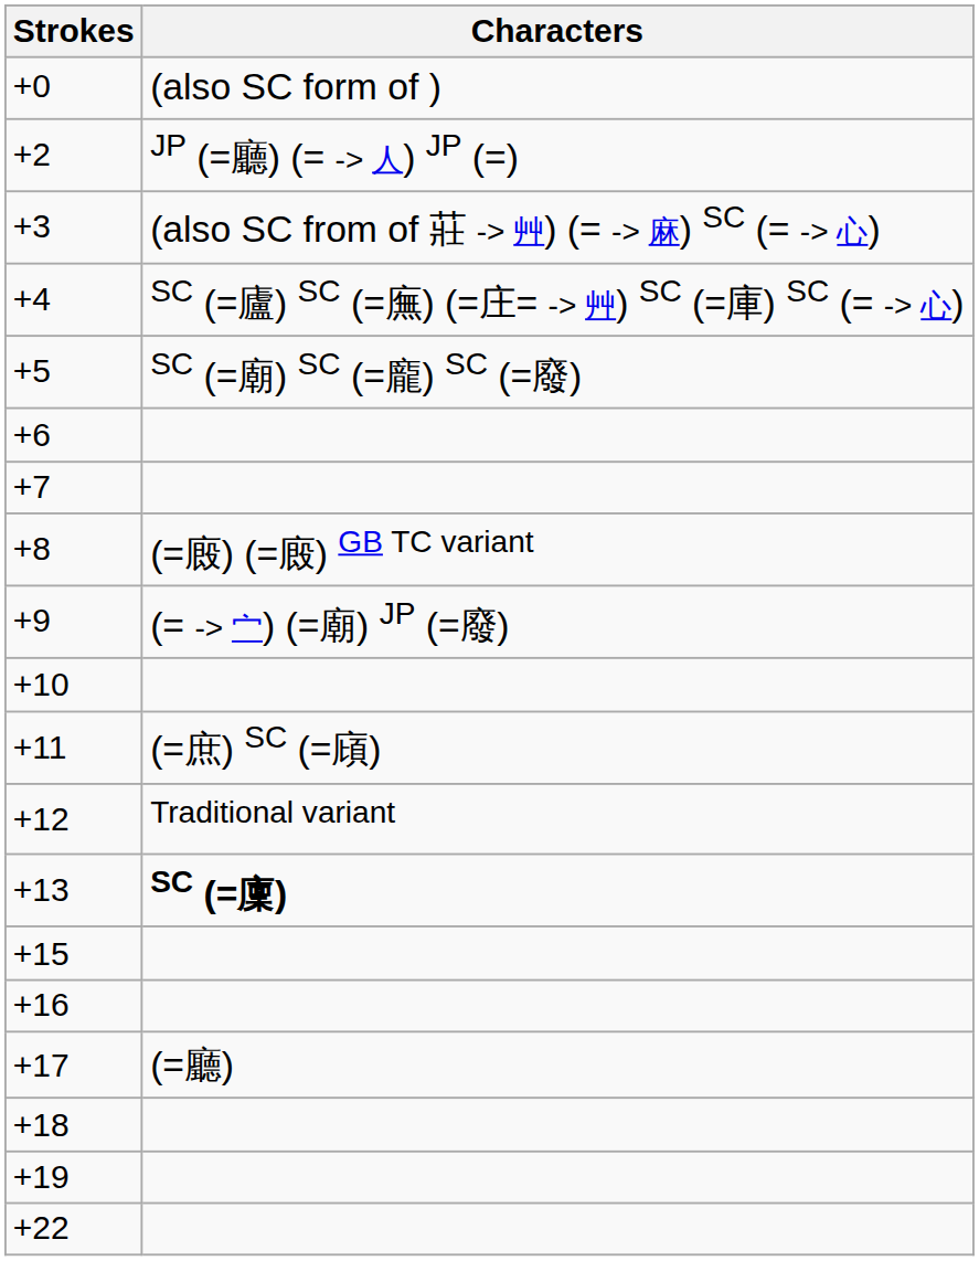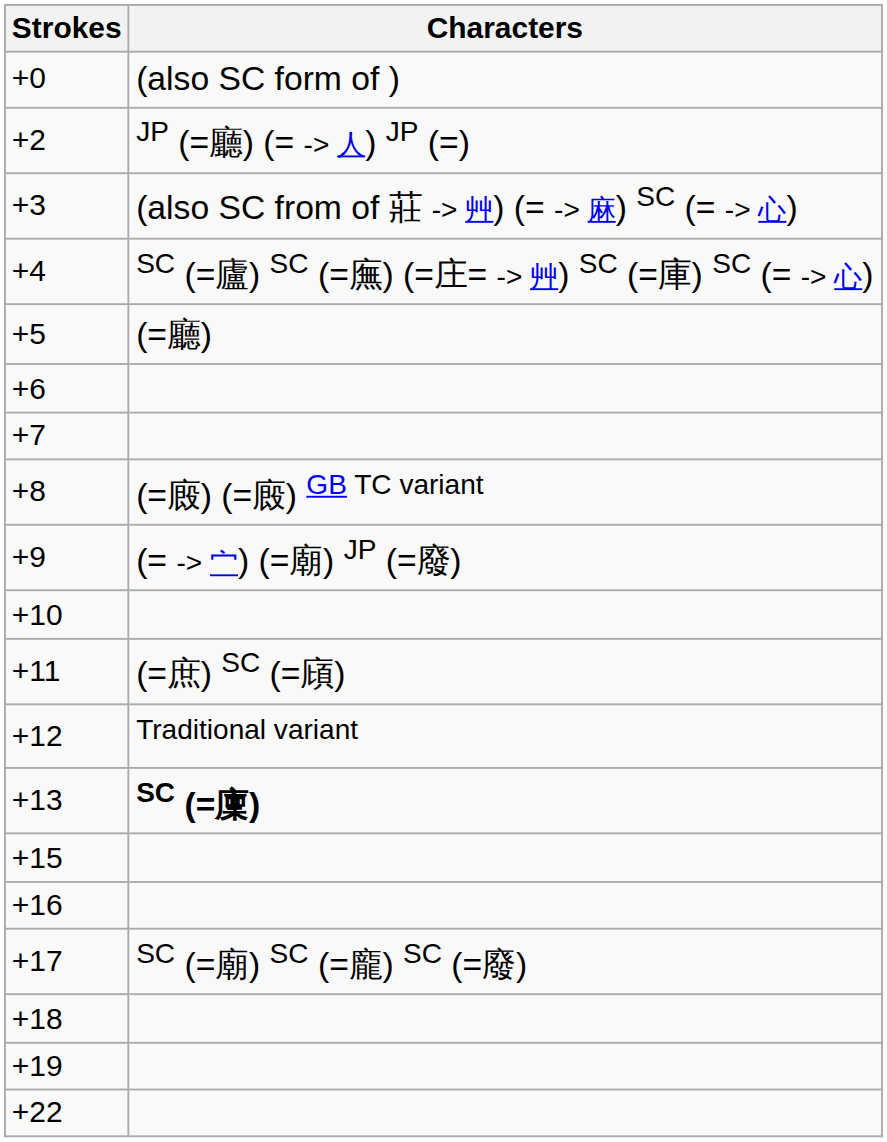+5 | Characters: SC (=廟) SC (=龐) SC (=廢) -> (=廳)
+17 | Characters: (=廳) -> SC (=廟) SC (=龐) SC (=廢)
